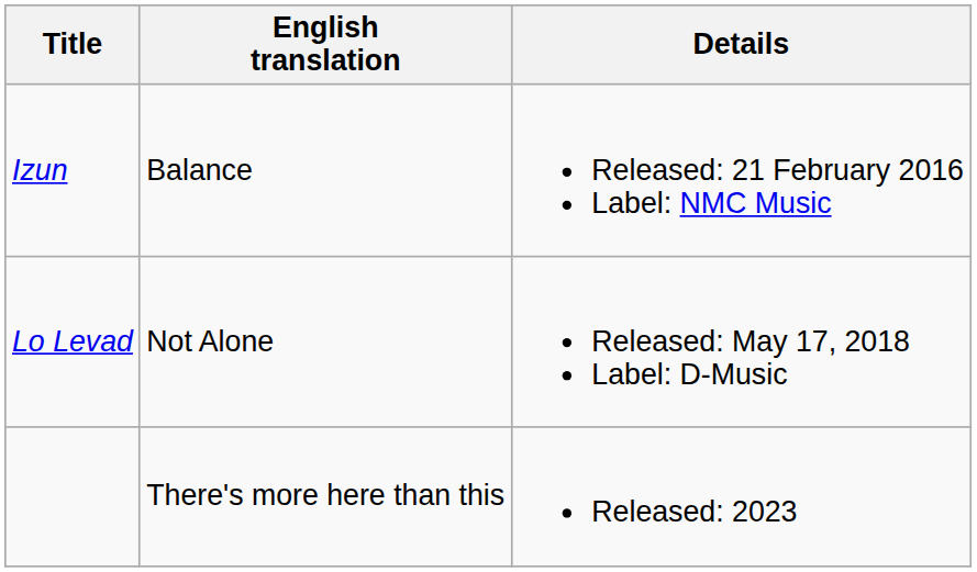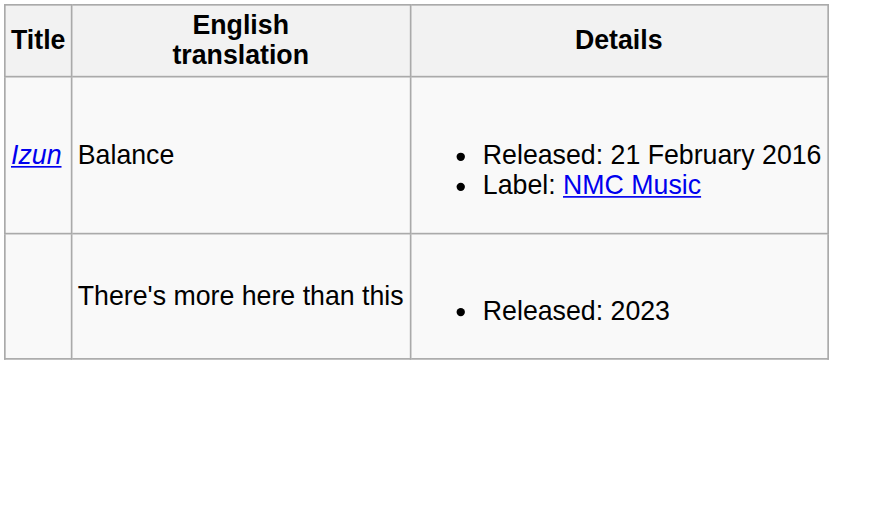- row: Lo Levad | Not Alone | Released: May 17, 2018 Label: D-Music
